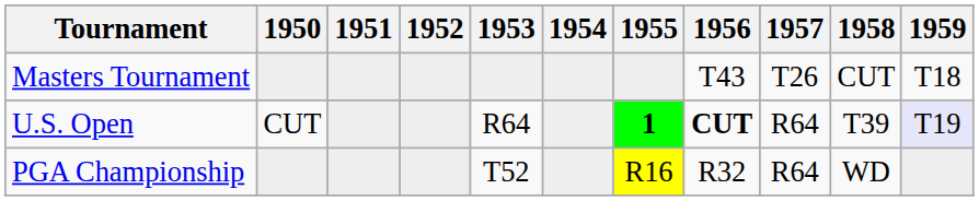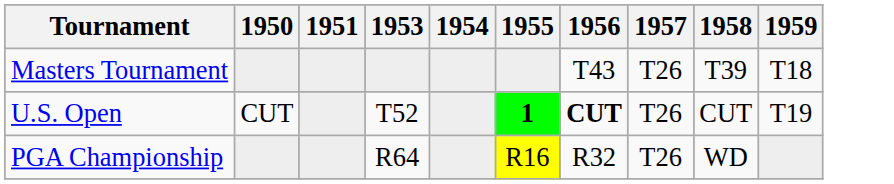- column: 1952
Masters Tournament | 1958: CUT -> T39
U.S. Open | 1953: R64 -> T52
U.S. Open | 1957: R64 -> T26
U.S. Open | 1958: T39 -> CUT
U.S. Open | 1959: lavender background -> no background
PGA Championship | 1953: T52 -> R64
PGA Championship | 1957: R64 -> T26
